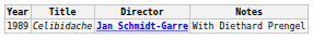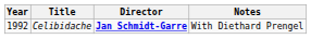Celibidache | Year: 1989 -> 1992
